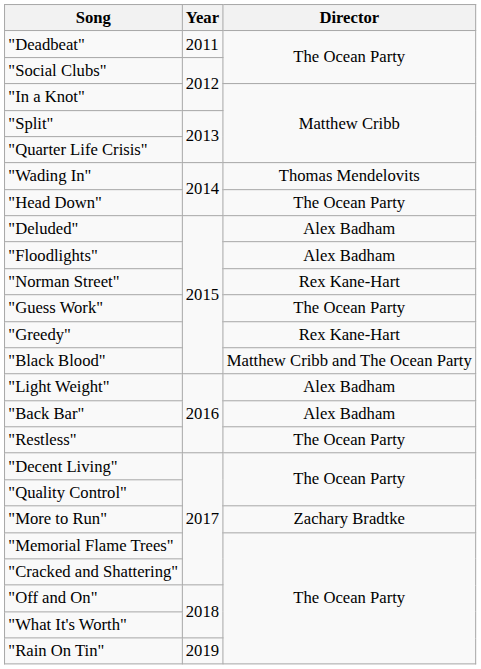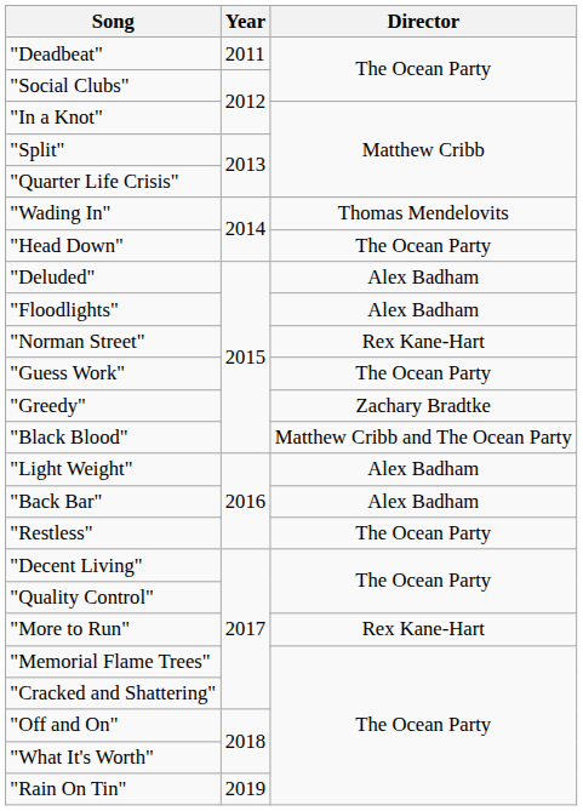"Greedy" | Director: Rex Kane-Hart -> Zachary Bradtke
"More to Run" | Director: Zachary Bradtke -> Rex Kane-Hart
